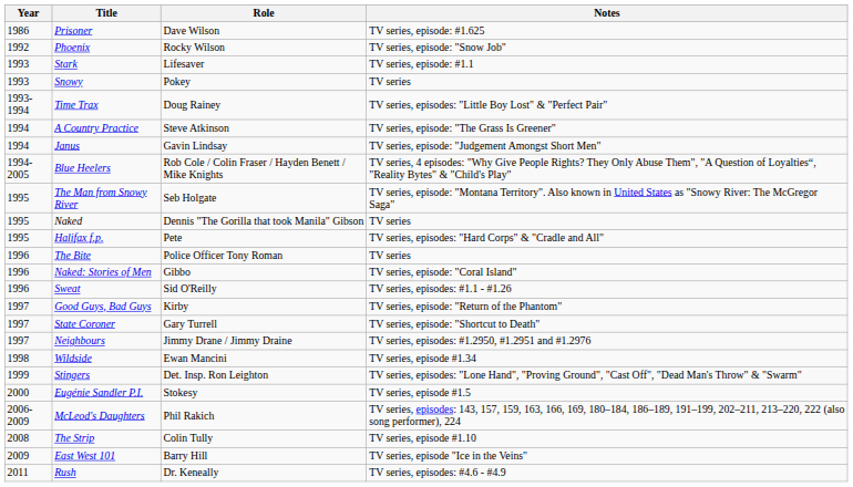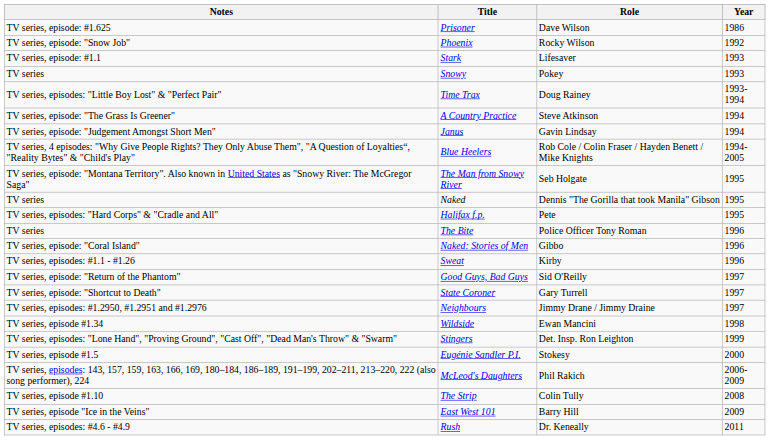columns swapped: Year <-> Notes
Sweat | Role: Sid O'Reilly -> Kirby
Good Guys, Bad Guys | Role: Kirby -> Sid O'Reilly
